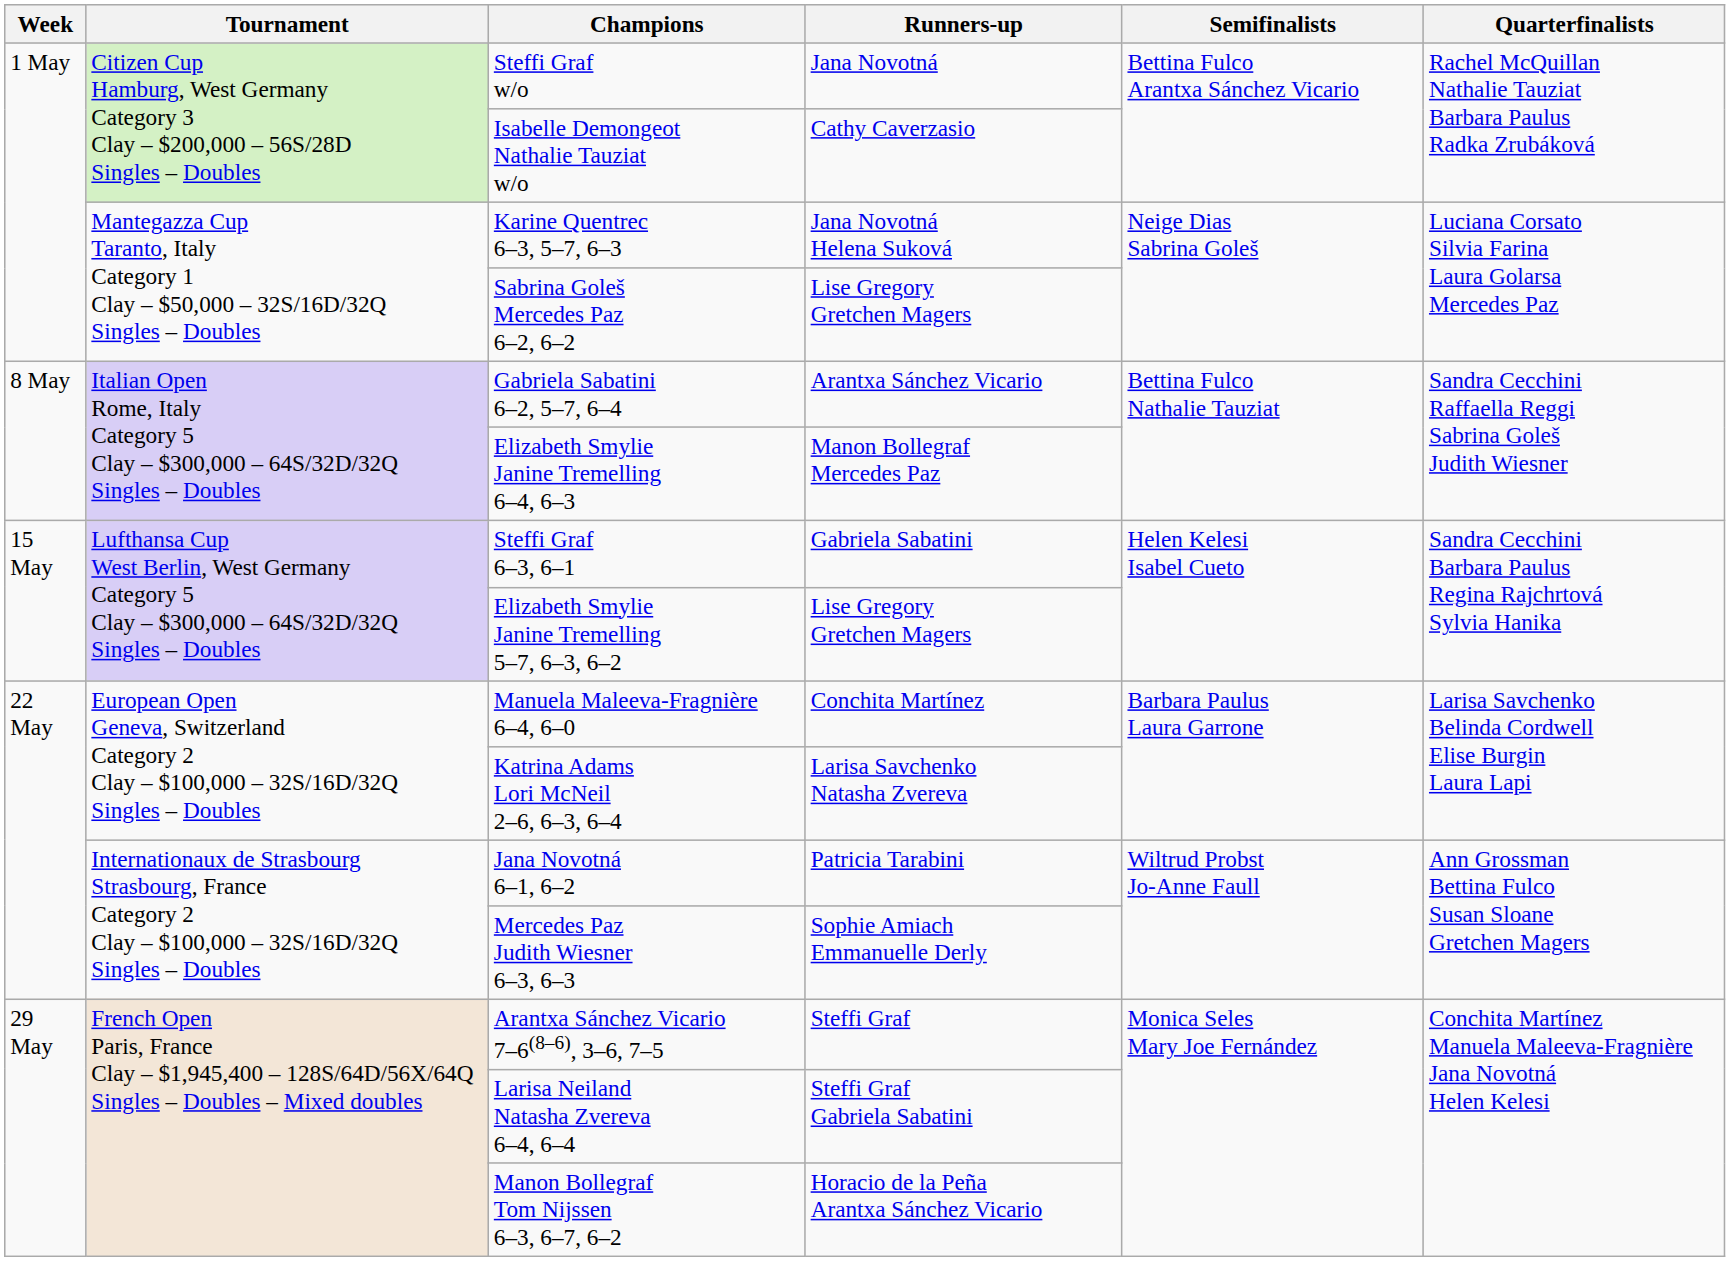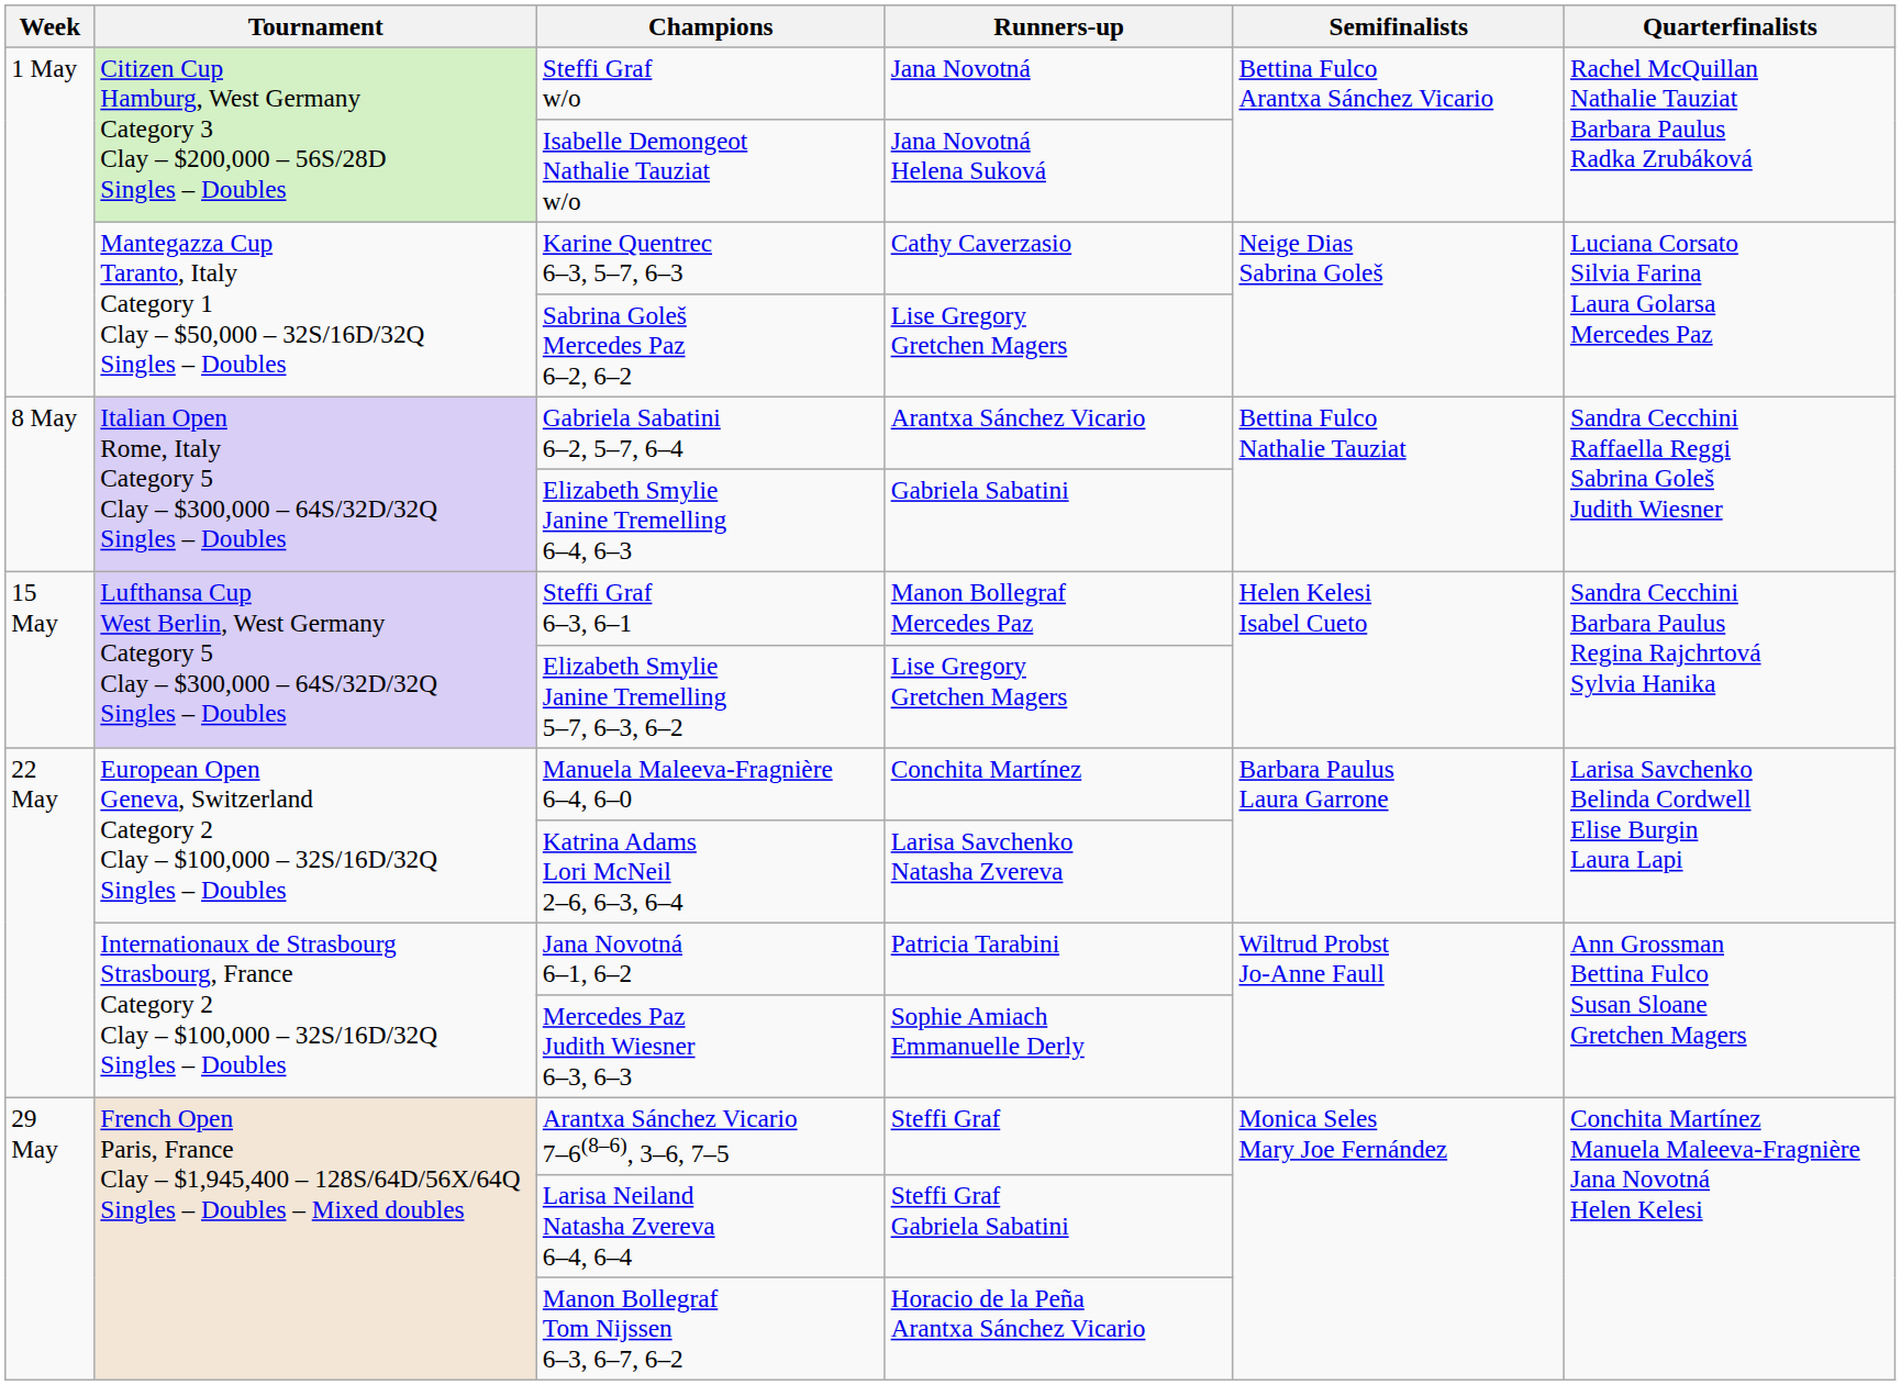Isabelle Demongeot Nathalie Tauziat w/o | Runners-up: Cathy Caverzasio -> Jana Novotná Helena Suková
Karine Quentrec 6–3, 5–7, 6–3 | Runners-up: Jana Novotná Helena Suková -> Cathy Caverzasio
Elizabeth Smylie Janine Tremelling 6–4, 6–3 | Runners-up: Manon Bollegraf Mercedes Paz -> Gabriela Sabatini
Steffi Graf 6–3, 6–1 | Runners-up: Gabriela Sabatini -> Manon Bollegraf Mercedes Paz
